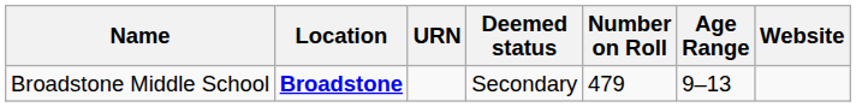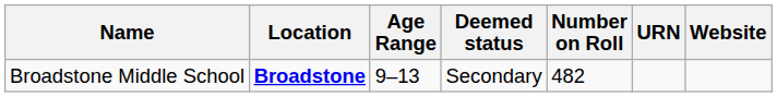columns swapped: Age Range <-> URN
Broadstone Middle School | Number on Roll: 479 -> 482
